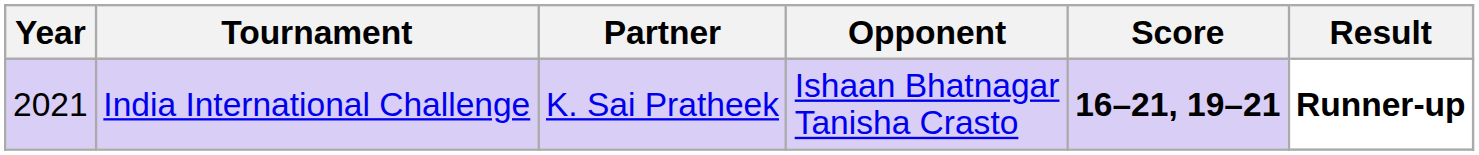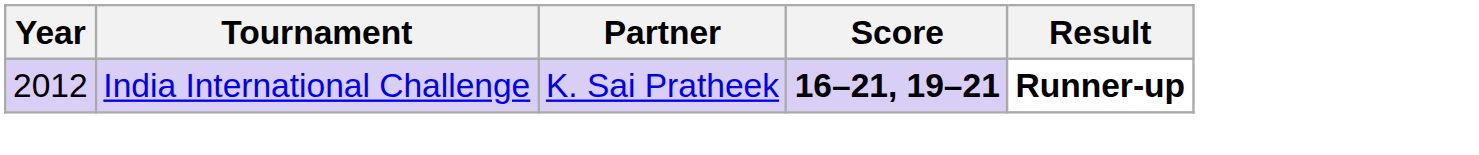- column: Opponent | Ishaan Bhatnagar Tanisha Crasto
India International Challenge | Year: 2021 -> 2012
